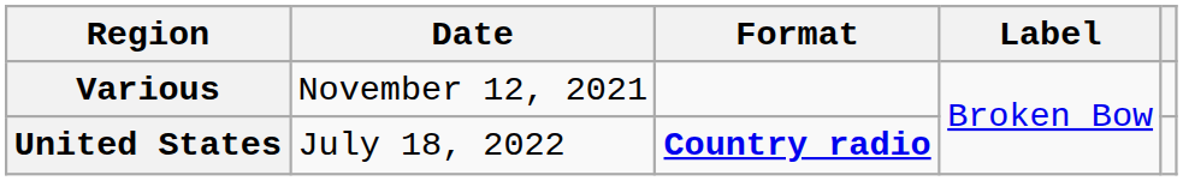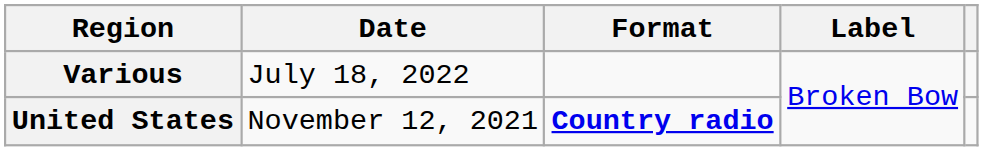Various | Date: November 12, 2021 -> July 18, 2022
United States | Date: July 18, 2022 -> November 12, 2021
